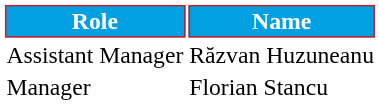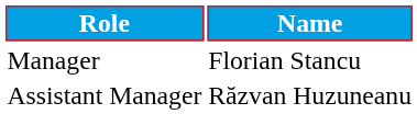rows swapped: Manager <-> Assistant Manager
